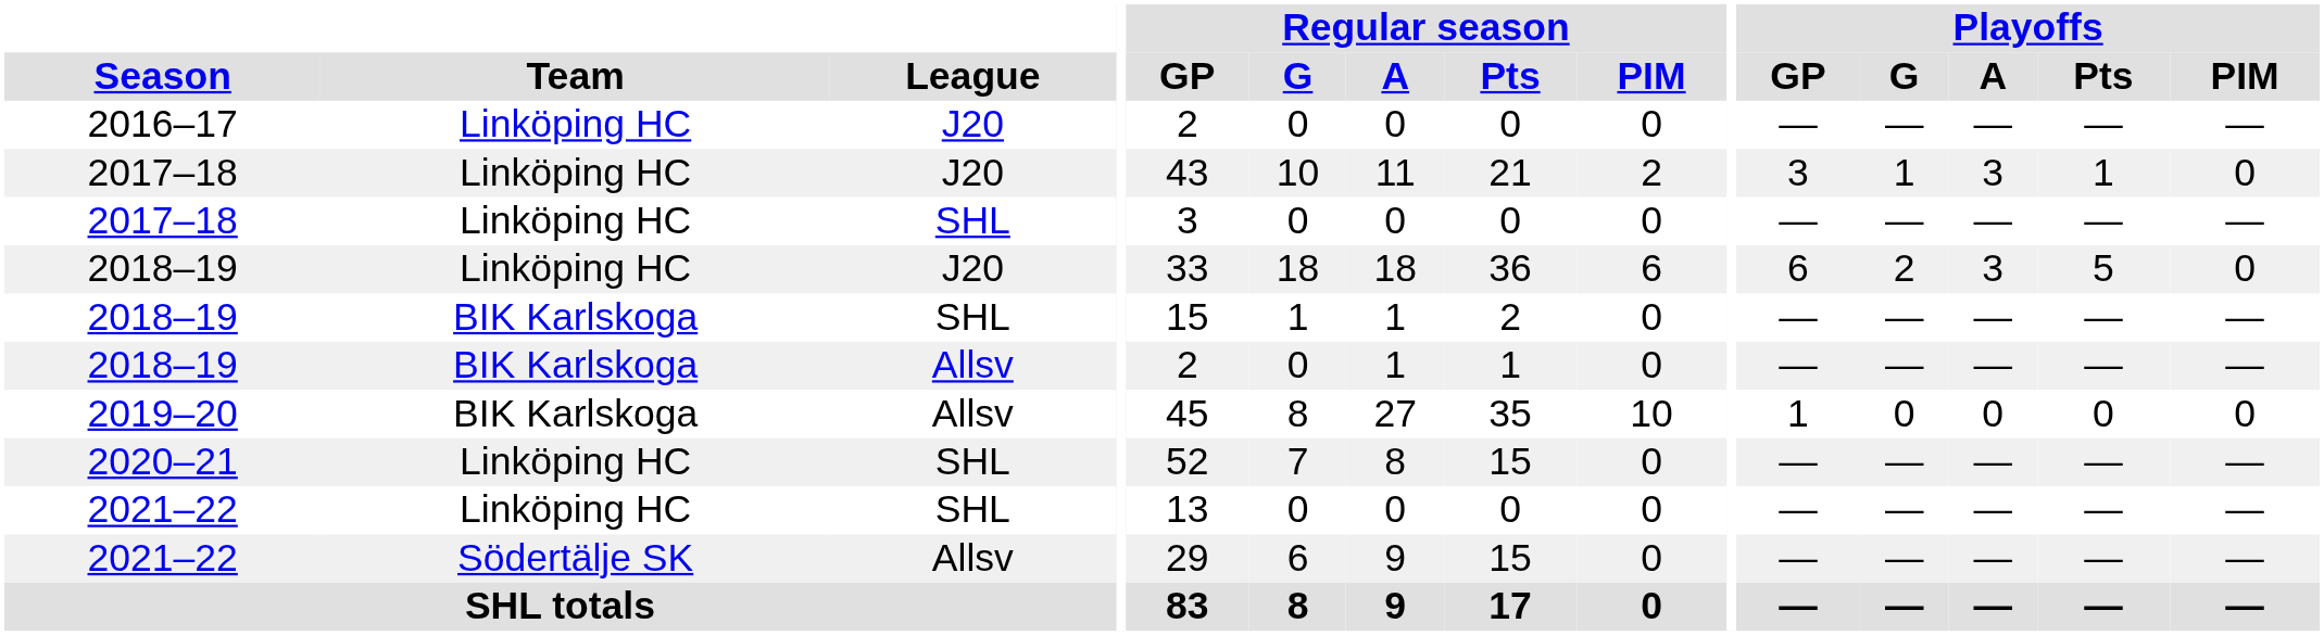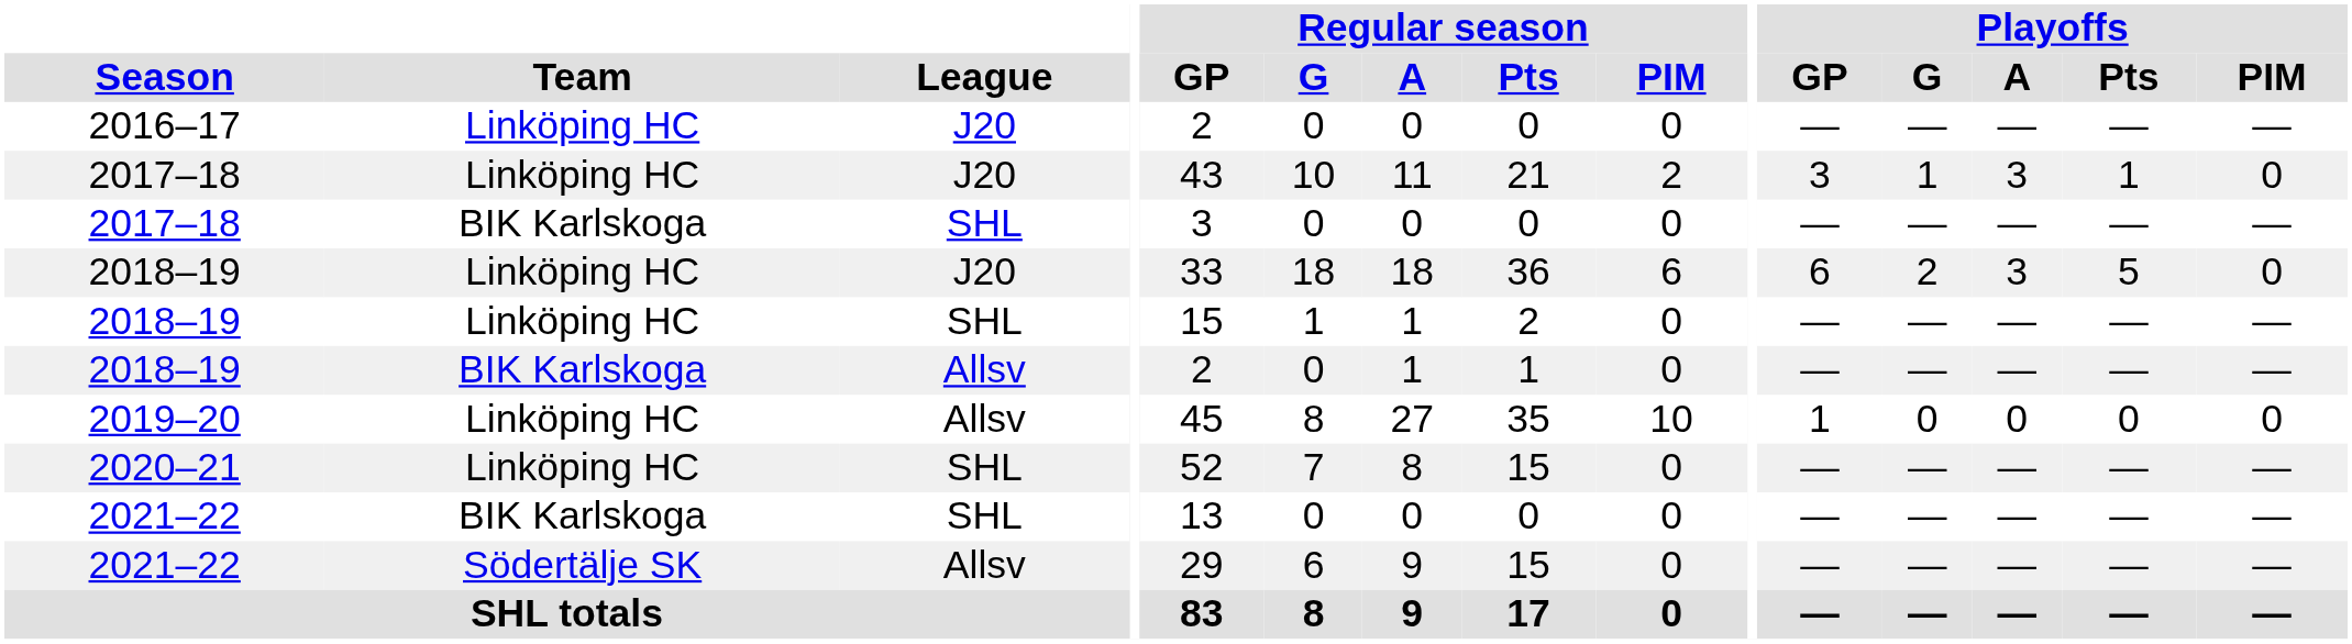2017–18 / SHL | Team: Linköping HC -> BIK Karlskoga
2018–19 / SHL | Team: BIK Karlskoga -> Linköping HC
2019–20 | Team: BIK Karlskoga -> Linköping HC
2021–22 / SHL | Team: Linköping HC -> BIK Karlskoga
